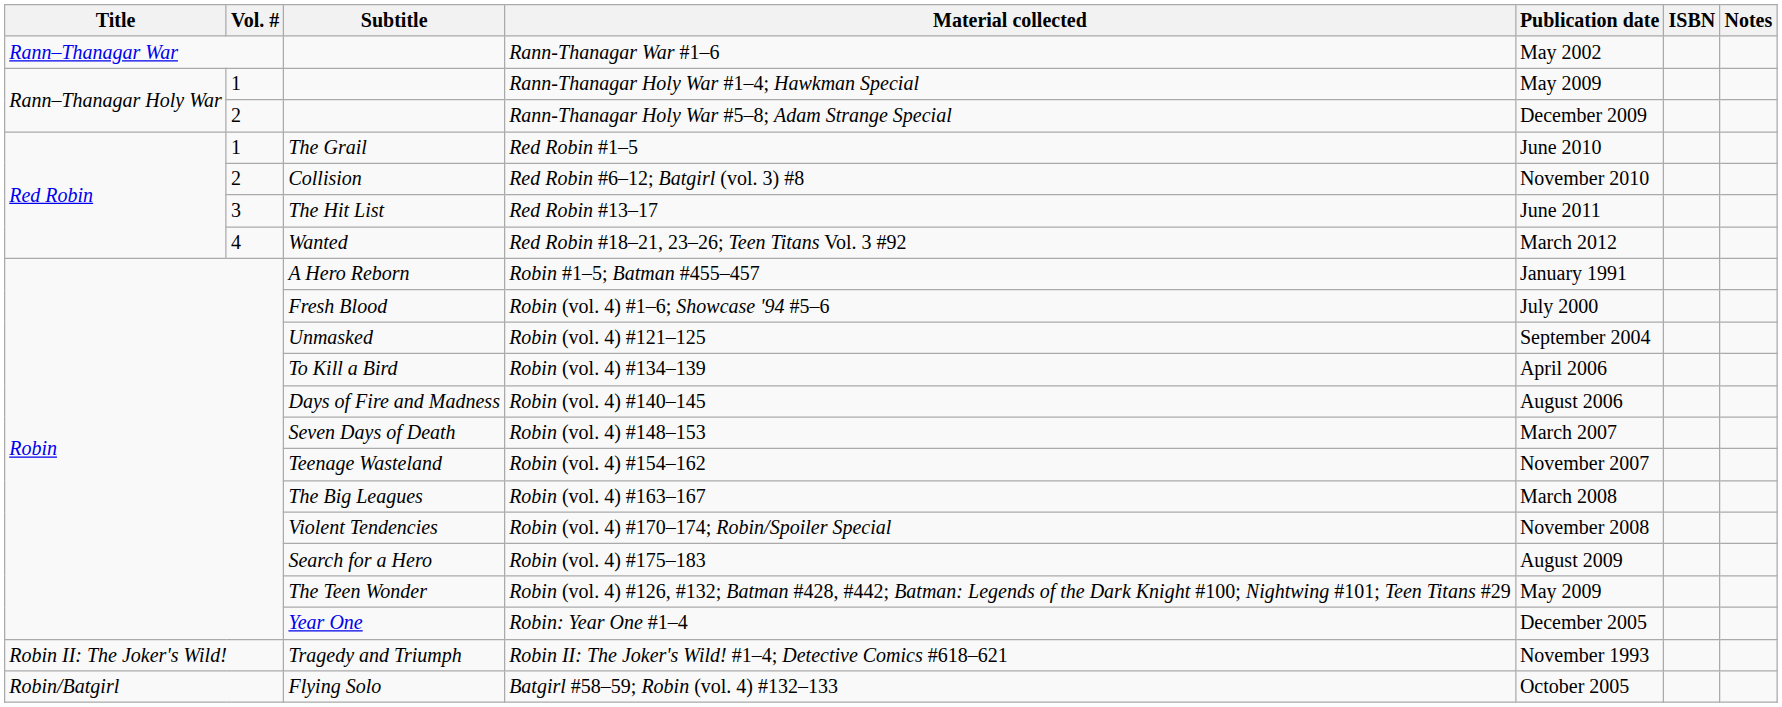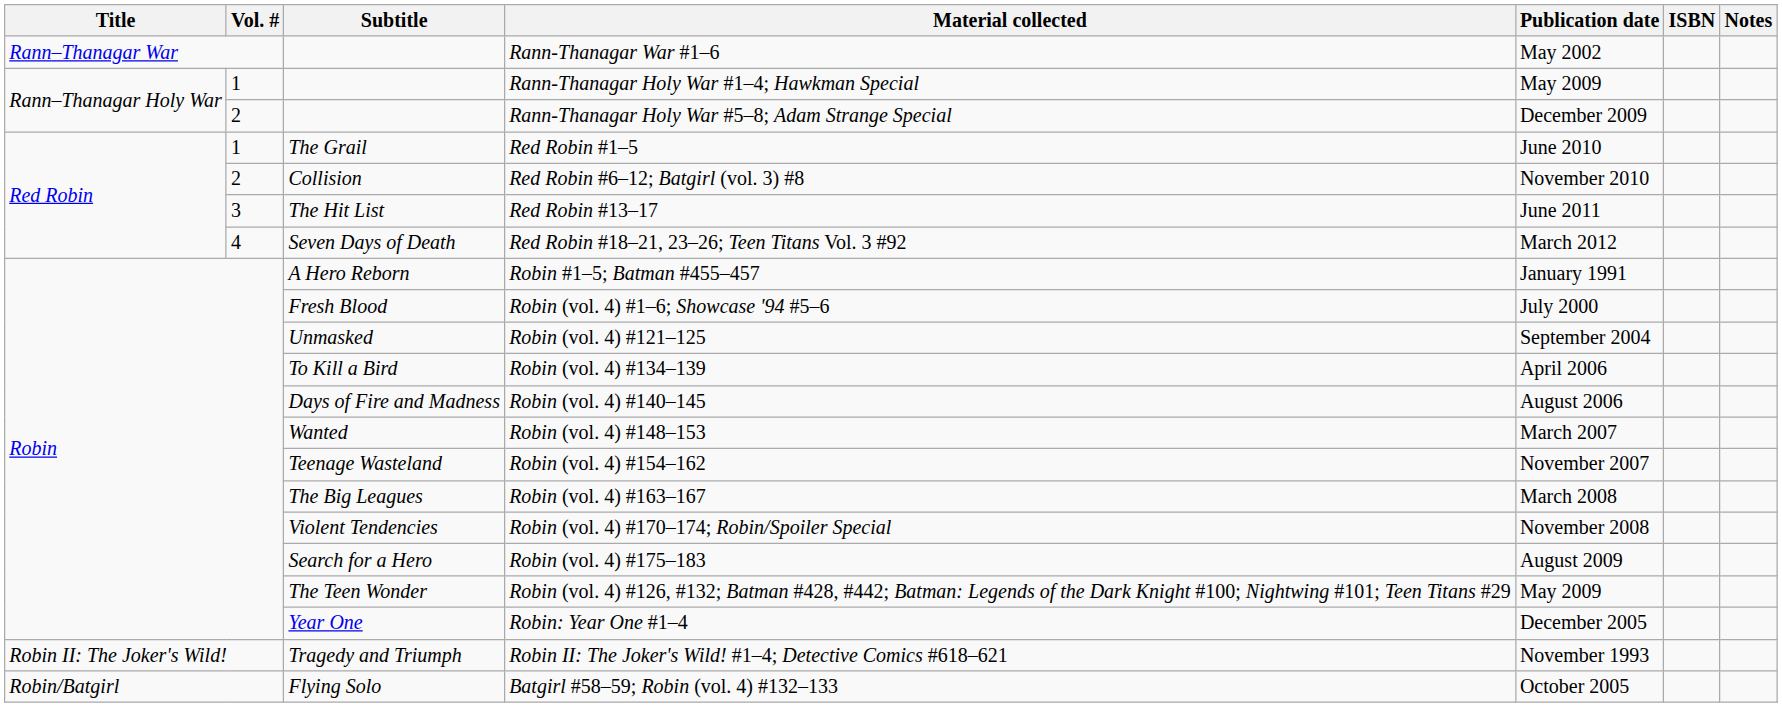Red Robin #18–21, 23–26; Teen Titans Vol. 3 #92 | Subtitle: Wanted -> Seven Days of Death
Robin (vol. 4) #148–153 | Subtitle: Seven Days of Death -> Wanted
